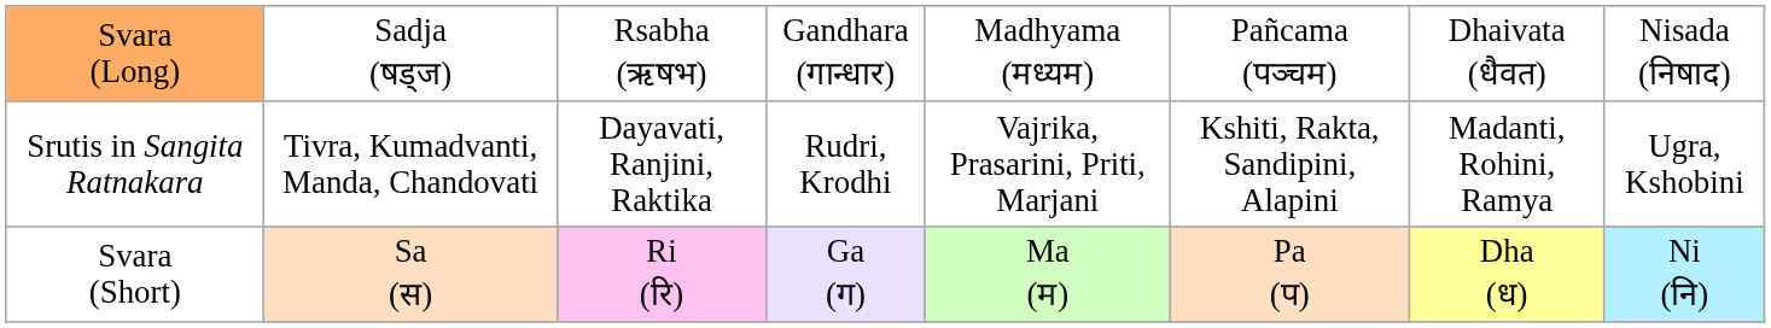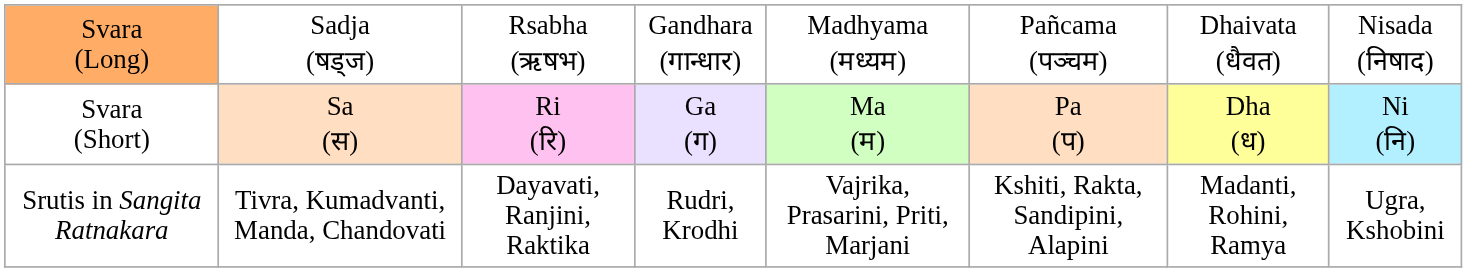rows swapped: Svara (Short) <-> Srutis in Sangita Ratnakara
